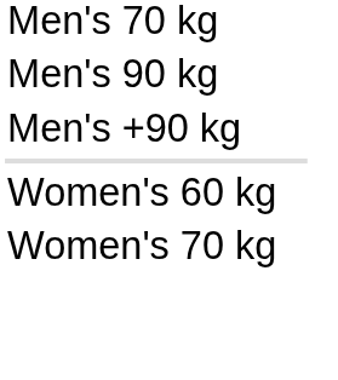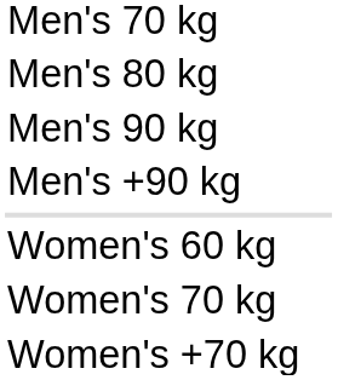+ row: Men's 80 kg
+ row: Women's +70 kg
